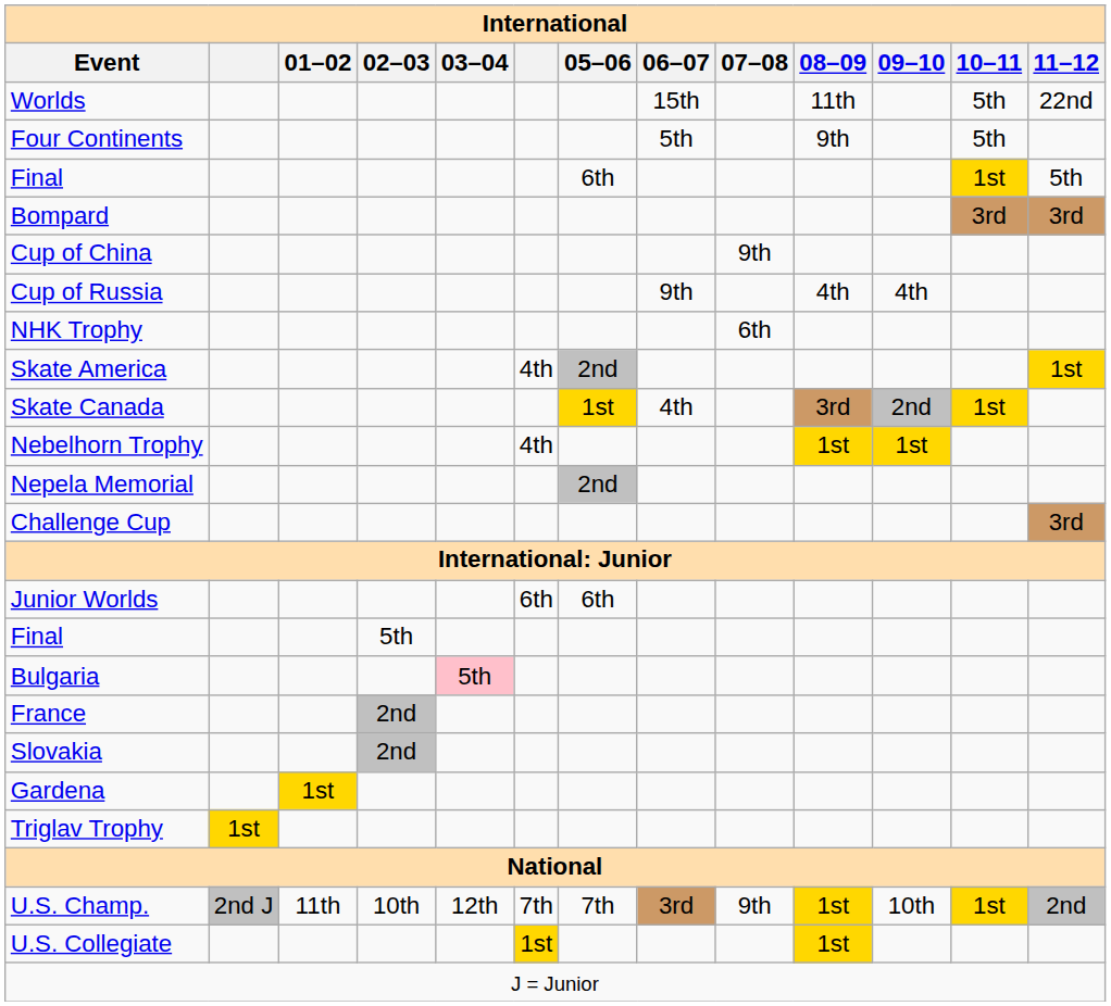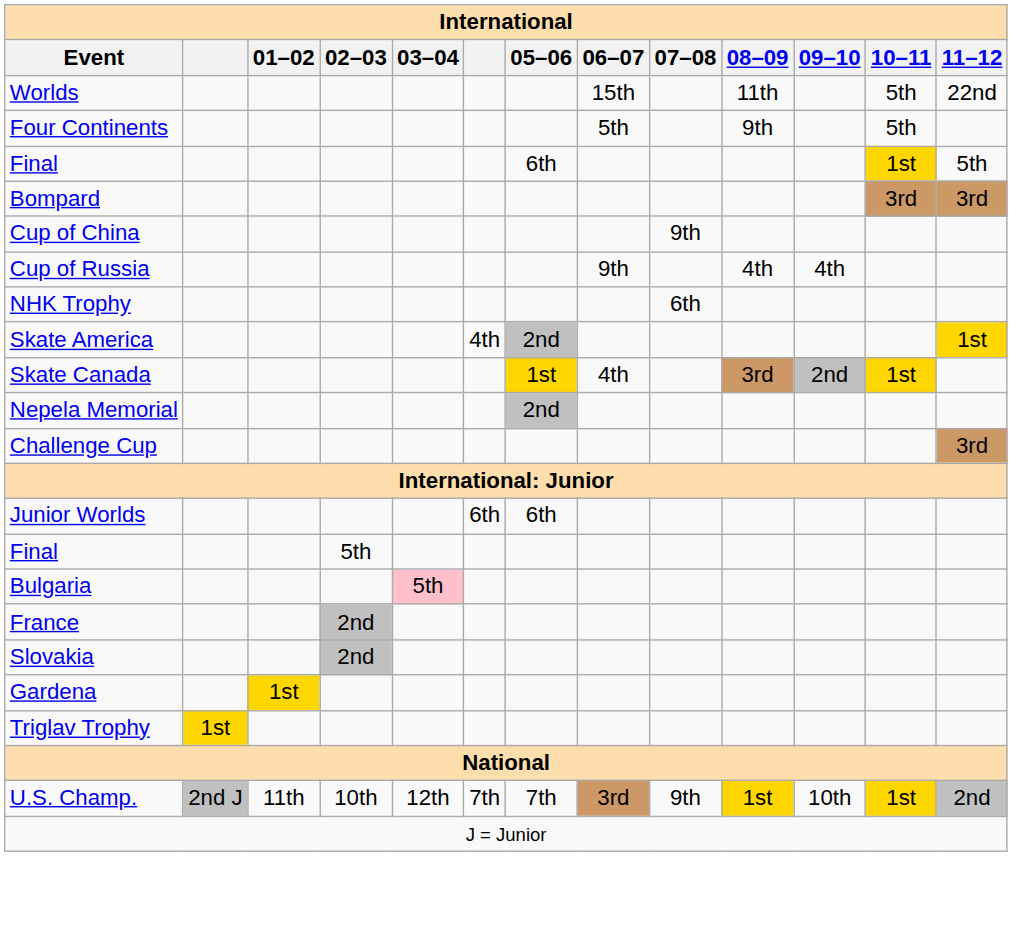- row: Nebelhorn Trophy | 4th | 1st | 1st
- row: U.S. Collegiate | 1st | 1st
